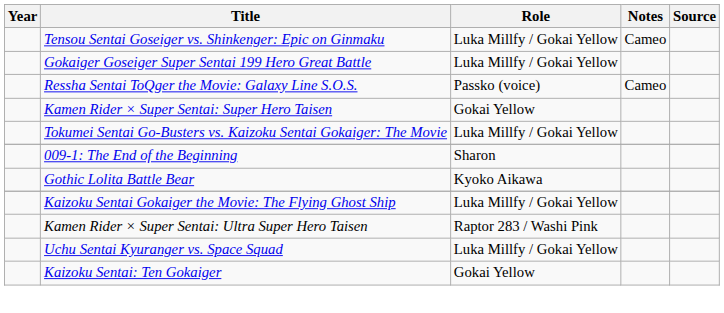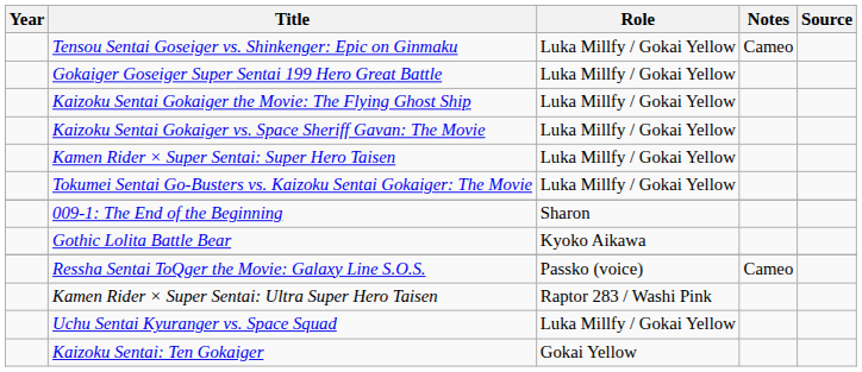rows swapped: Kaizoku Sentai Gokaiger the Movie: The Flying Ghost Ship <-> Ressha Sentai ToQger the Movie: Galaxy Line S.O.S.
+ row: Kaizoku Sentai Gokaiger vs. Space Sheriff Gavan: The Movie | Luka Millfy / Gokai Yellow
Kamen Rider × Super Sentai: Super Hero Taisen | Role: Gokai Yellow -> Luka Millfy / Gokai Yellow
